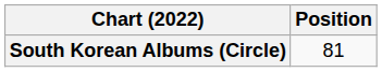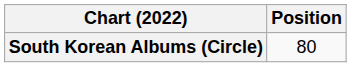South Korean Albums (Circle) | Position: 81 -> 80
